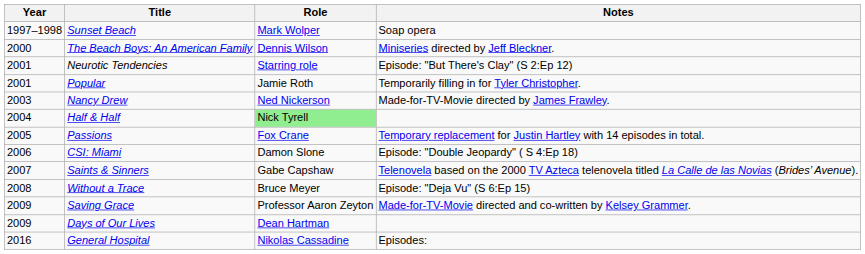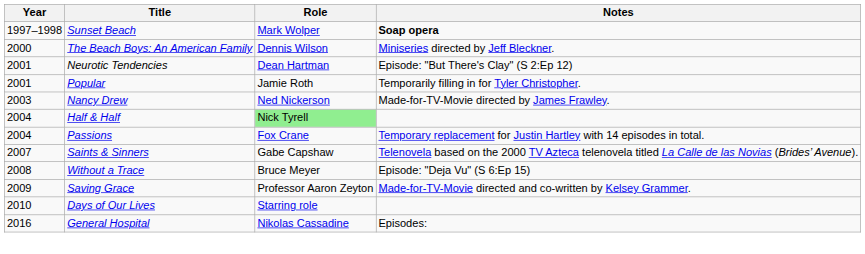Sunset Beach | Notes: normal -> bold
Neurotic Tendencies | Role: Starring role -> Dean Hartman
Passions | Year: 2005 -> 2004
- row: 2006 | CSI: Miami | Damon Slone | Episode: "Double Jeopardy" ( S 4:Ep 18)
Days of Our Lives | Year: 2009 -> 2010
Days of Our Lives | Role: Dean Hartman -> Starring role
